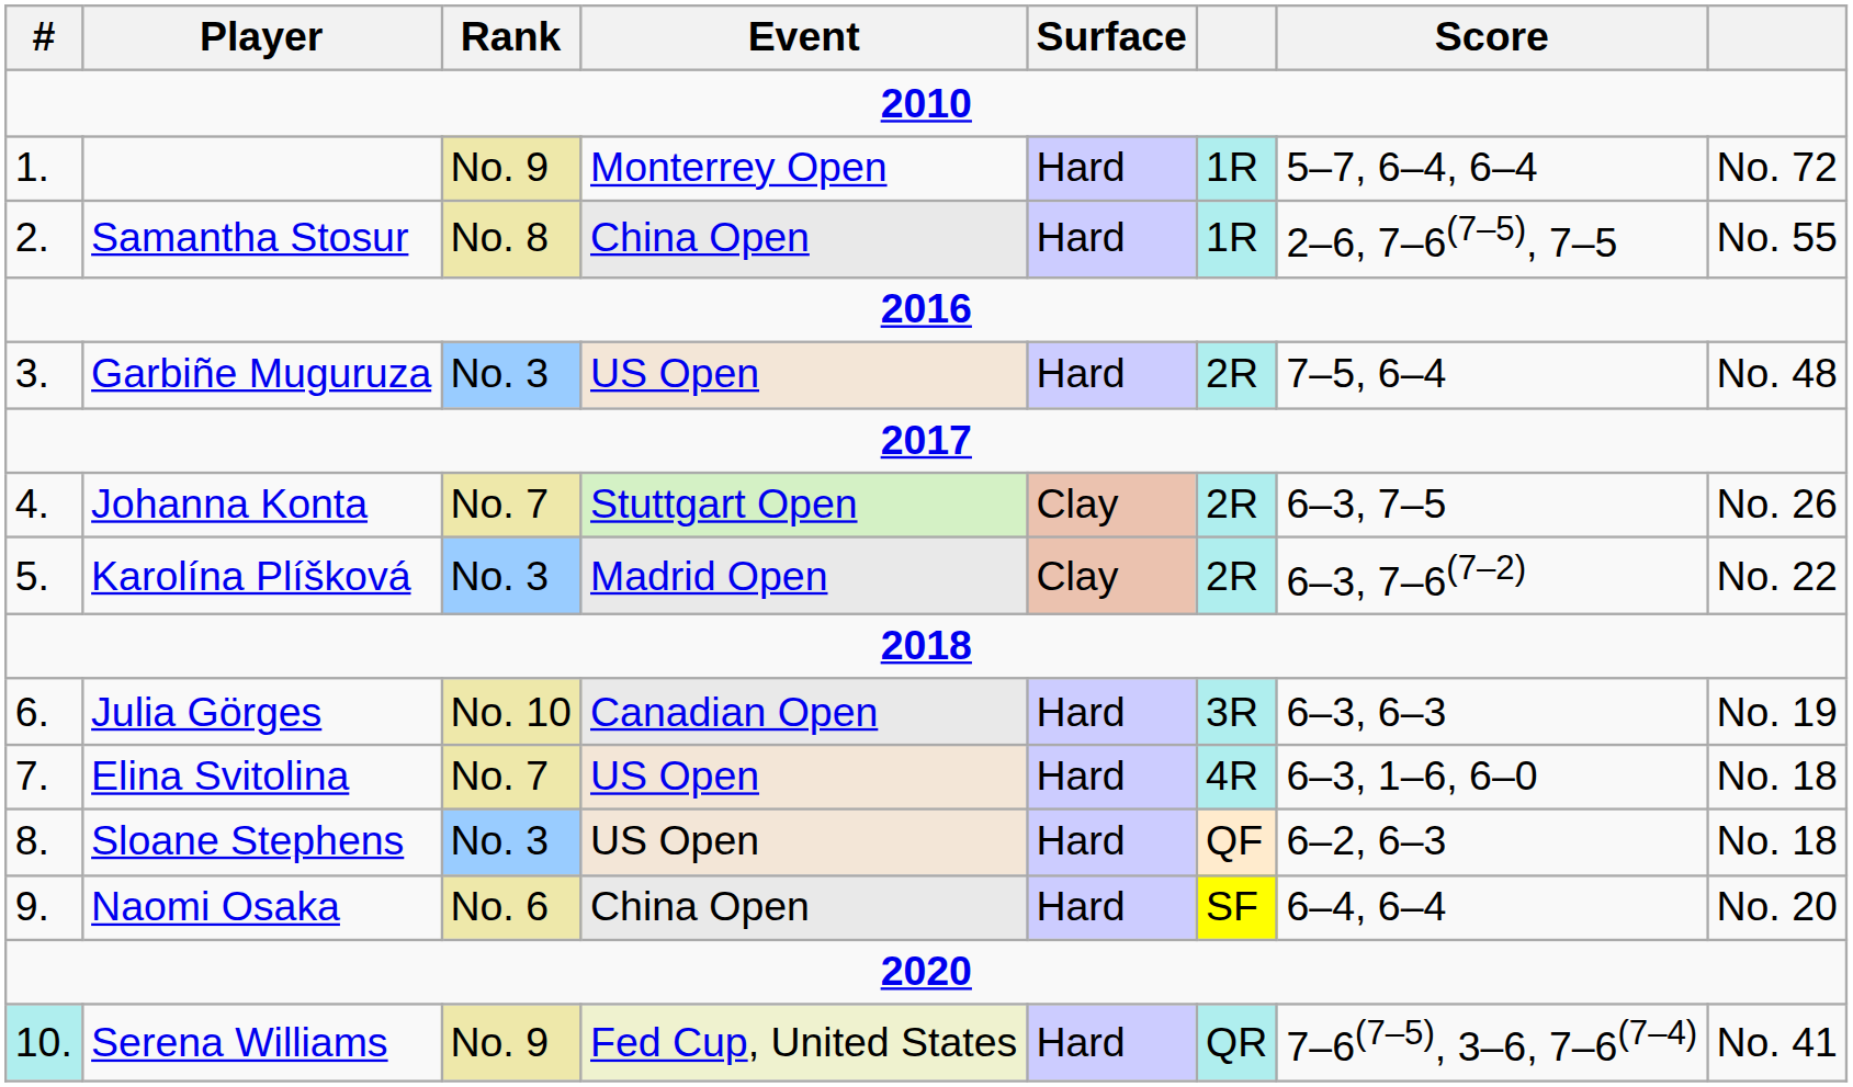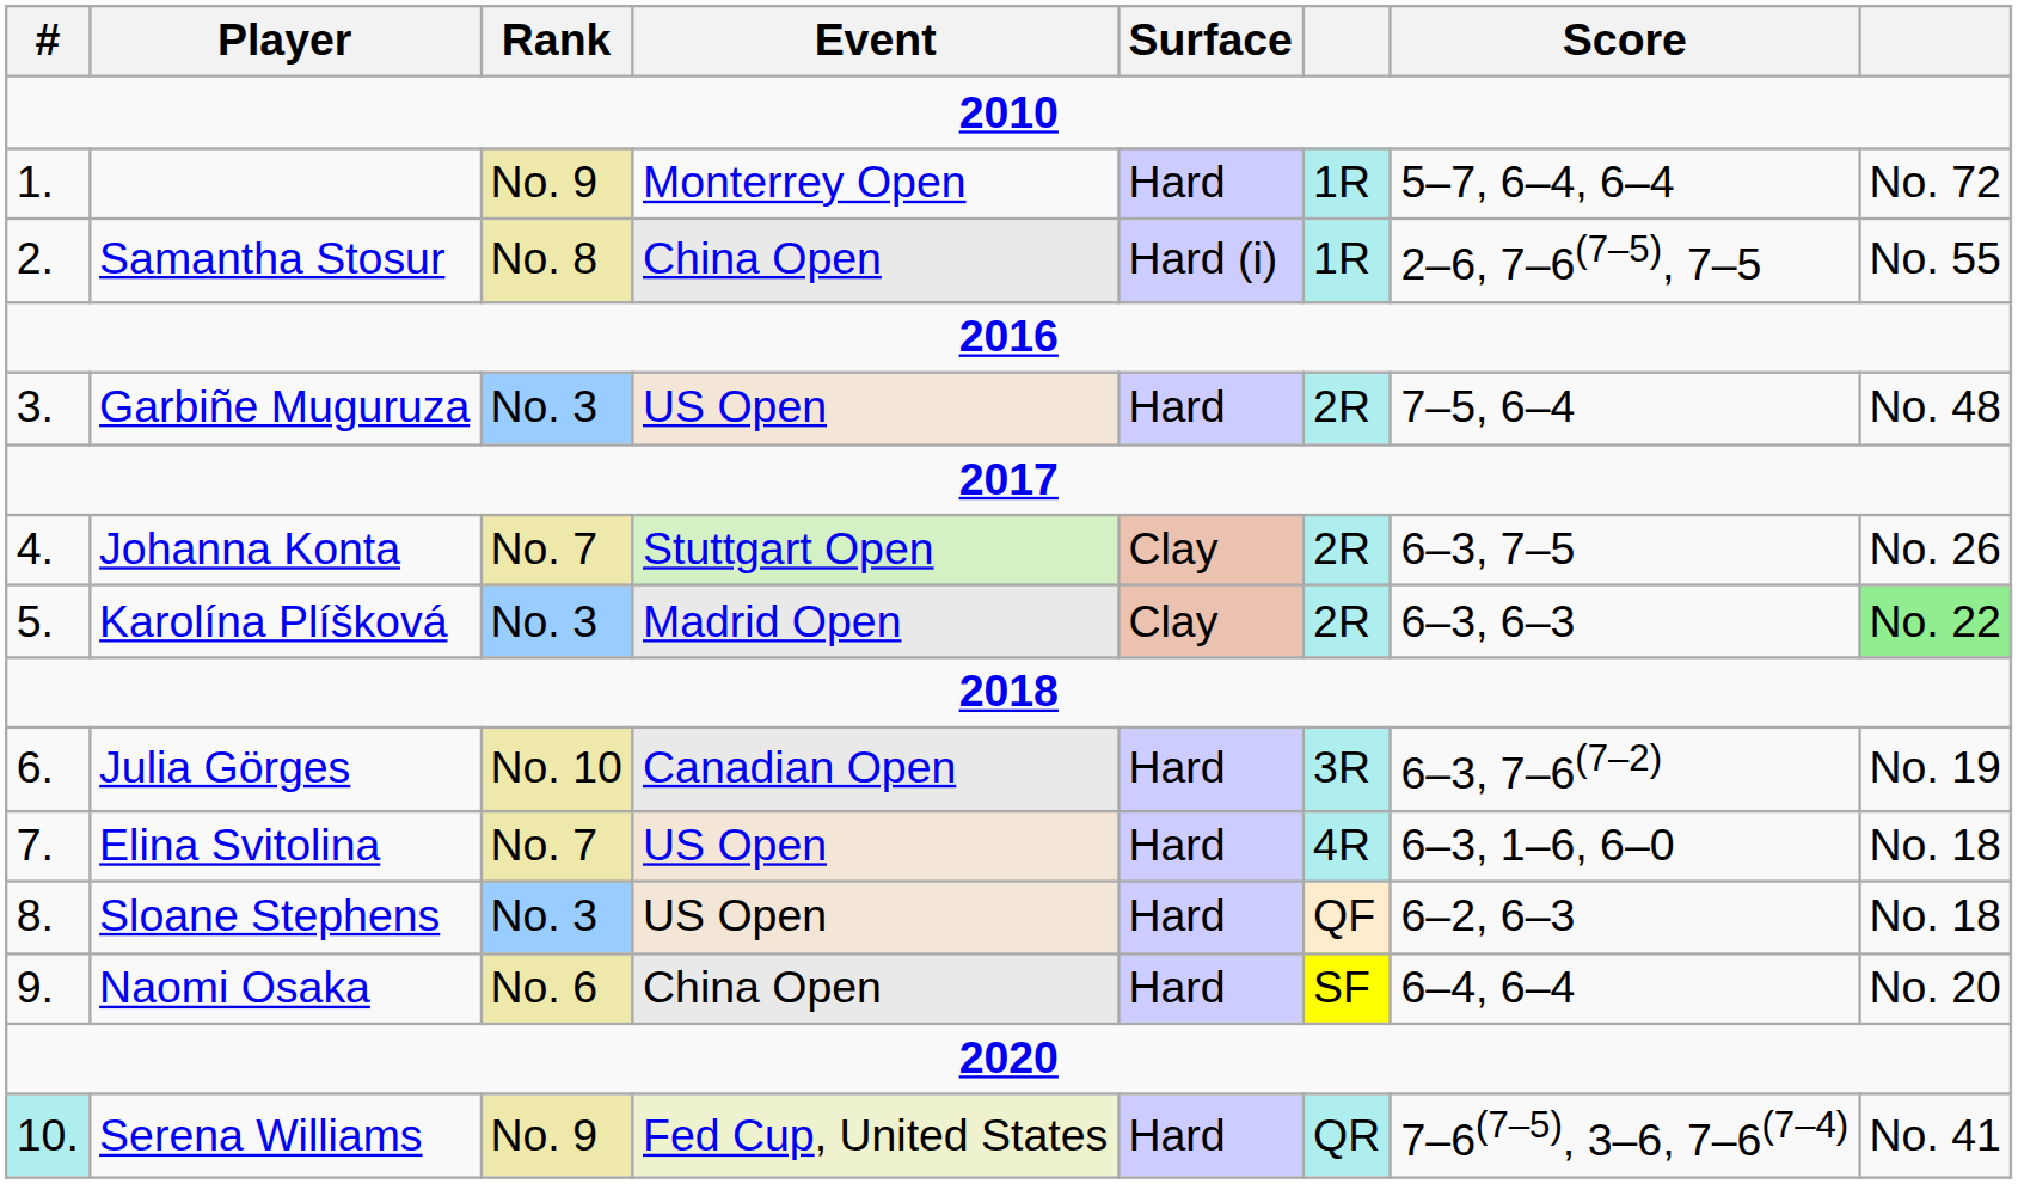Samantha Stosur | Surface: Hard -> Hard (i)
Karolína Plíšková | Score: 6–3, 7–6(7–2) -> 6–3, 6–3
Karolína Plíšková | column 8: no background -> lightgreen background
Julia Görges | Score: 6–3, 6–3 -> 6–3, 7–6(7–2)
